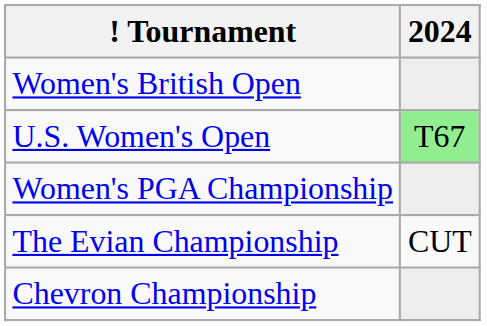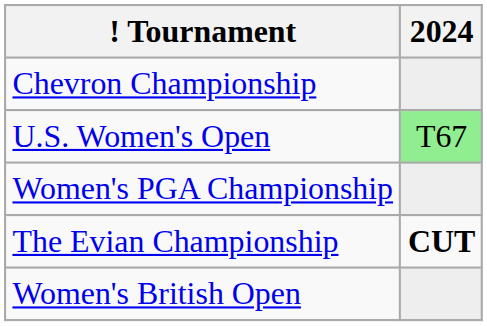rows swapped: Chevron Championship <-> Women's British Open
The Evian Championship | 2024: normal -> bold
